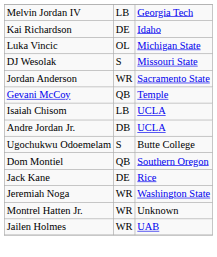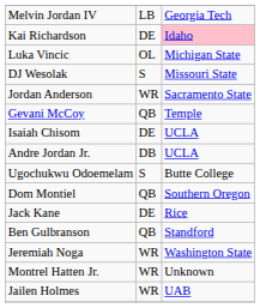Kai Richardson | column 3: no background -> pink background
Isaiah Chisom | column 2: LB -> DE
+ row: Ben Gulbranson | QB | Standford
